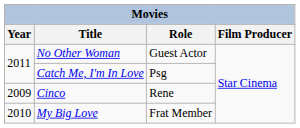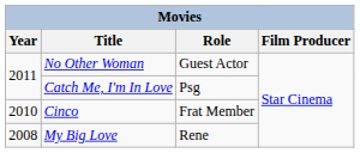Cinco | Year: 2009 -> 2010
Cinco | Role: Rene -> Frat Member
My Big Love | Year: 2010 -> 2008
My Big Love | Role: Frat Member -> Rene
